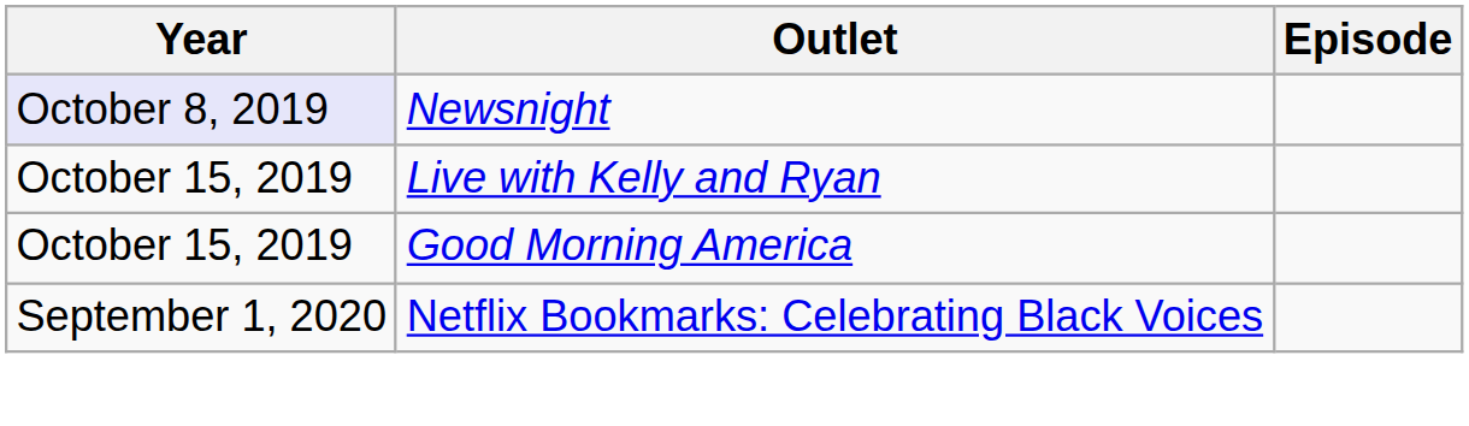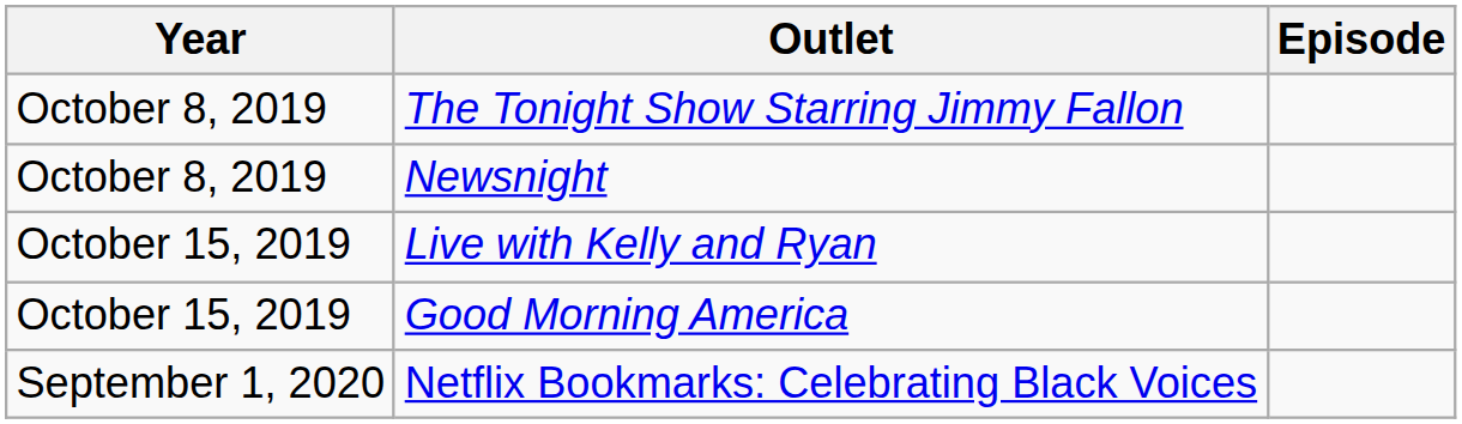+ row: October 8, 2019 | The Tonight Show Starring Jimmy Fallon
Newsnight | Year: lavender background -> no background
